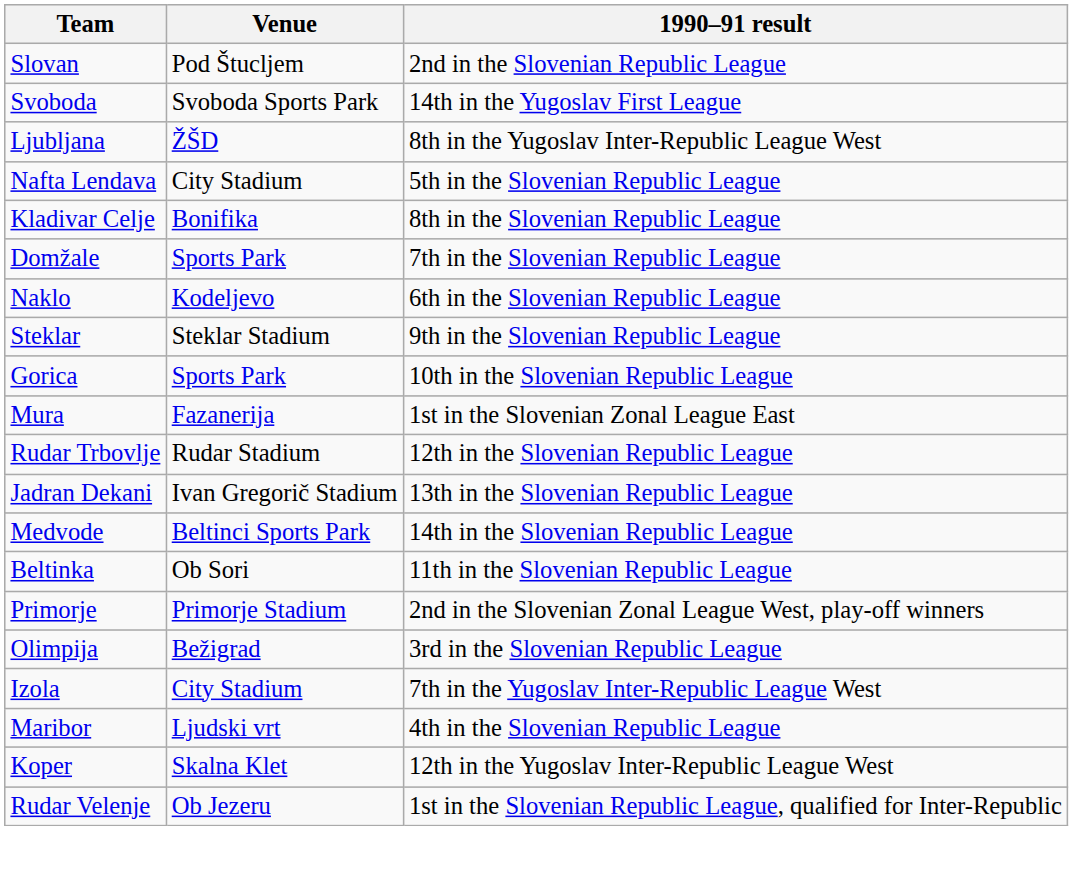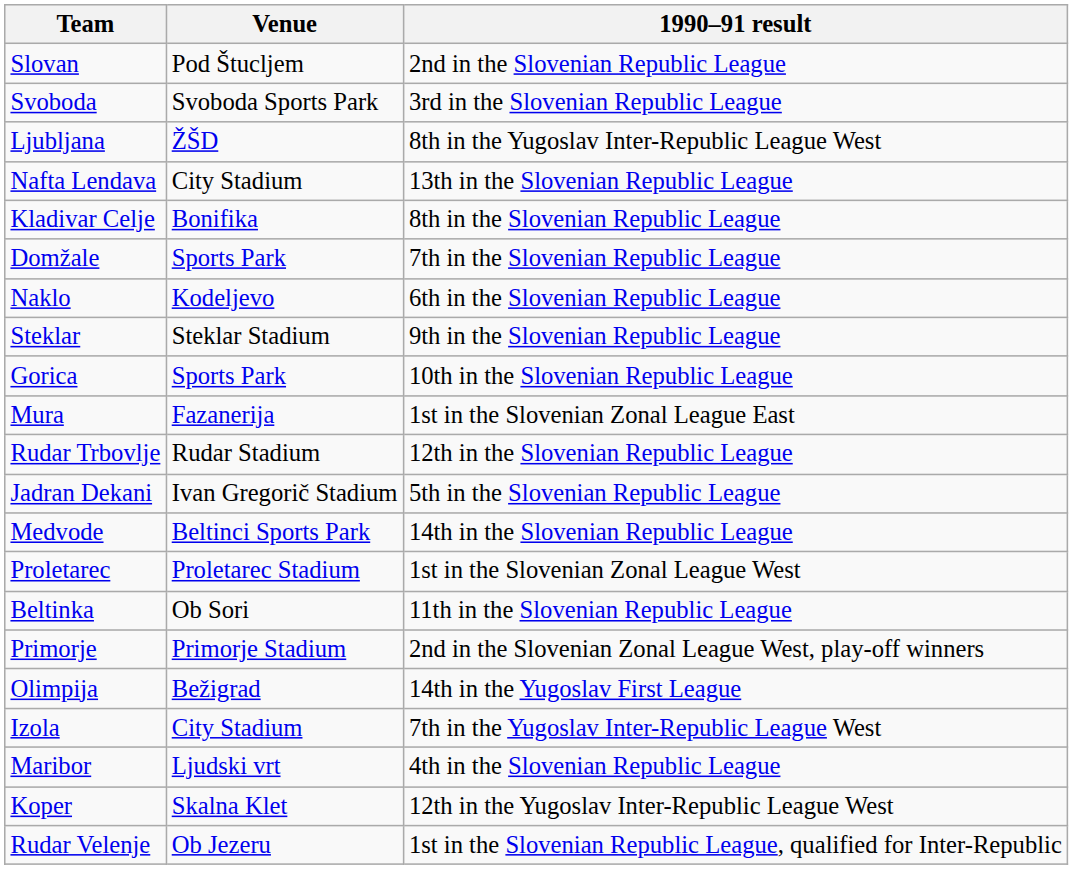Svoboda | 1990–91 result: 14th in the Yugoslav First League -> 3rd in the Slovenian Republic League
Nafta Lendava | 1990–91 result: 5th in the Slovenian Republic League -> 13th in the Slovenian Republic League
Jadran Dekani | 1990–91 result: 13th in the Slovenian Republic League -> 5th in the Slovenian Republic League
+ row: Proletarec | Proletarec Stadium | 1st in the Slovenian Zonal League West
Olimpija | 1990–91 result: 3rd in the Slovenian Republic League -> 14th in the Yugoslav First League
